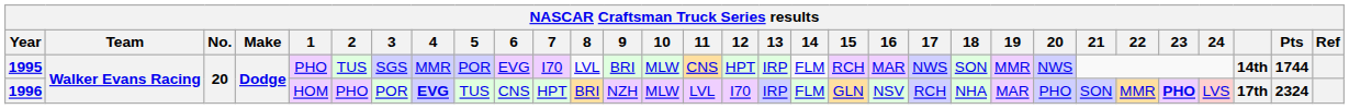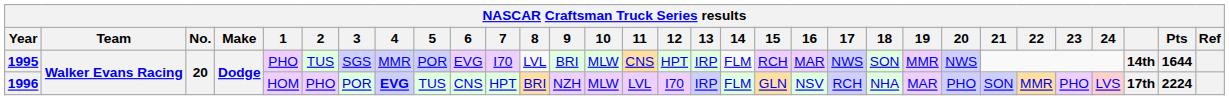1995 | Pts: 1744 -> 1644
1996 | 23: bold -> normal
1996 | Pts: 2324 -> 2224
